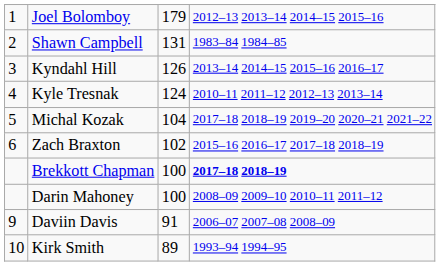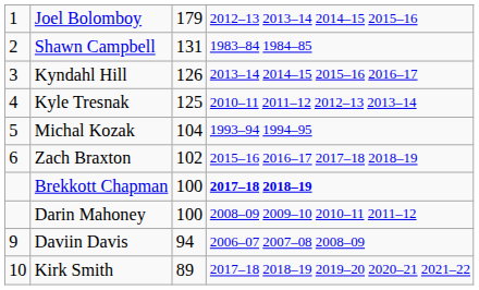Kyle Tresnak | column 3: 124 -> 125
Michal Kozak | column 4: 2017–18 2018–19 2019–20 2020–21 2021–22 -> 1993–94 1994–95
Daviin Davis | column 3: 91 -> 94
Kirk Smith | column 4: 1993–94 1994–95 -> 2017–18 2018–19 2019–20 2020–21 2021–22
